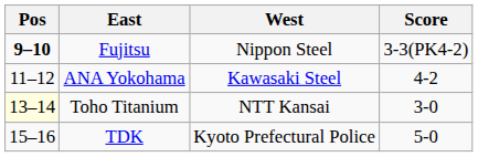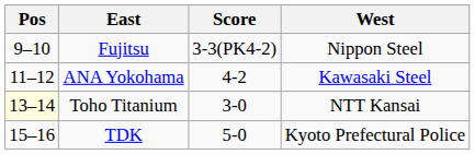columns swapped: Score <-> West
Fujitsu | Pos: bold -> normal
